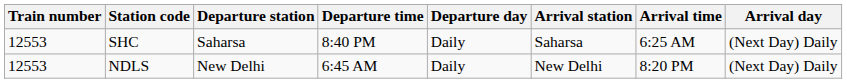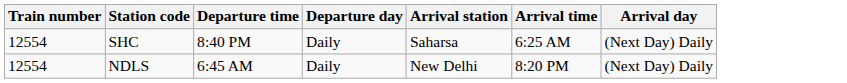- column: Departure station | Saharsa | New Delhi
SHC | Train number: 12553 -> 12554
NDLS | Train number: 12553 -> 12554
